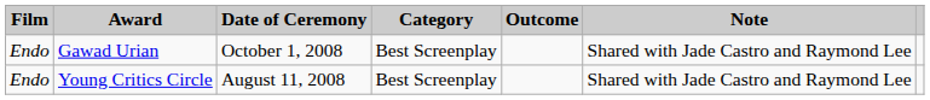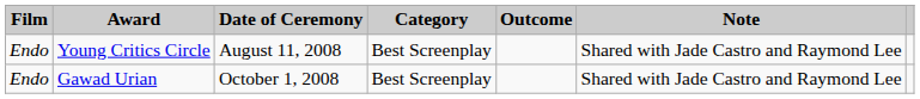rows swapped: Young Critics Circle <-> Gawad Urian
